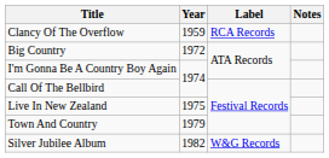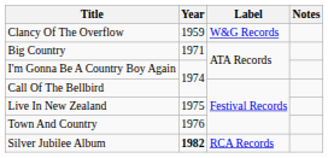Clancy Of The Overflow | Label: RCA Records -> W&G Records
Big Country | Year: 1972 -> 1971
Town And Country | Year: 1979 -> 1976
Silver Jubilee Album | Year: normal -> bold
Silver Jubilee Album | Label: W&G Records -> RCA Records
